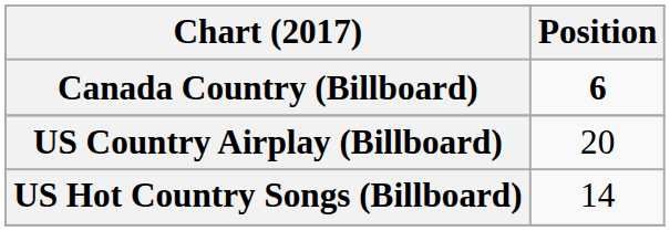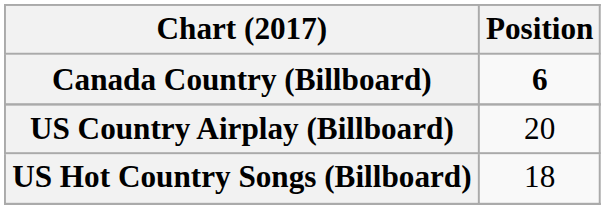US Hot Country Songs (Billboard) | Position: 14 -> 18
